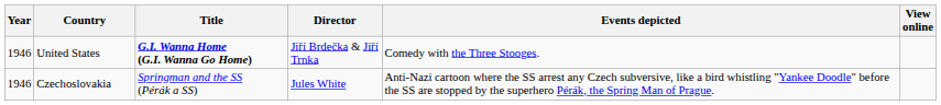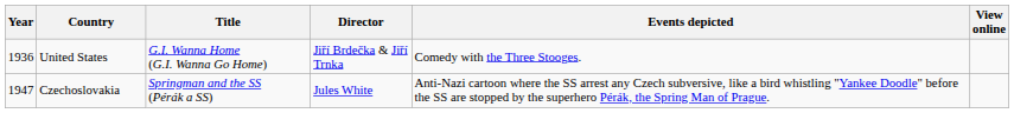United States | Year: 1946 -> 1936
United States | Title: bold -> normal
Czechoslovakia | Year: 1946 -> 1947
